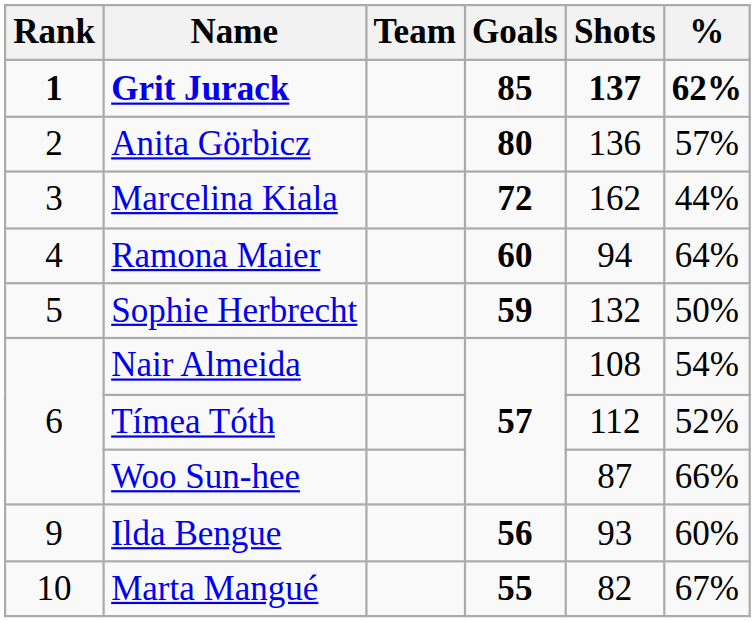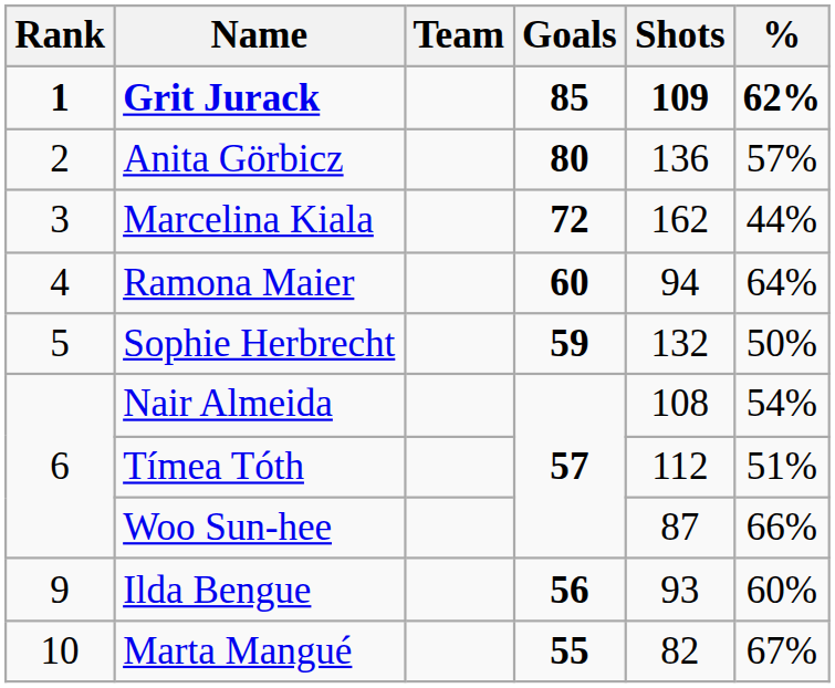Grit Jurack | Shots: 137 -> 109
Tímea Tóth | %: 52% -> 51%
